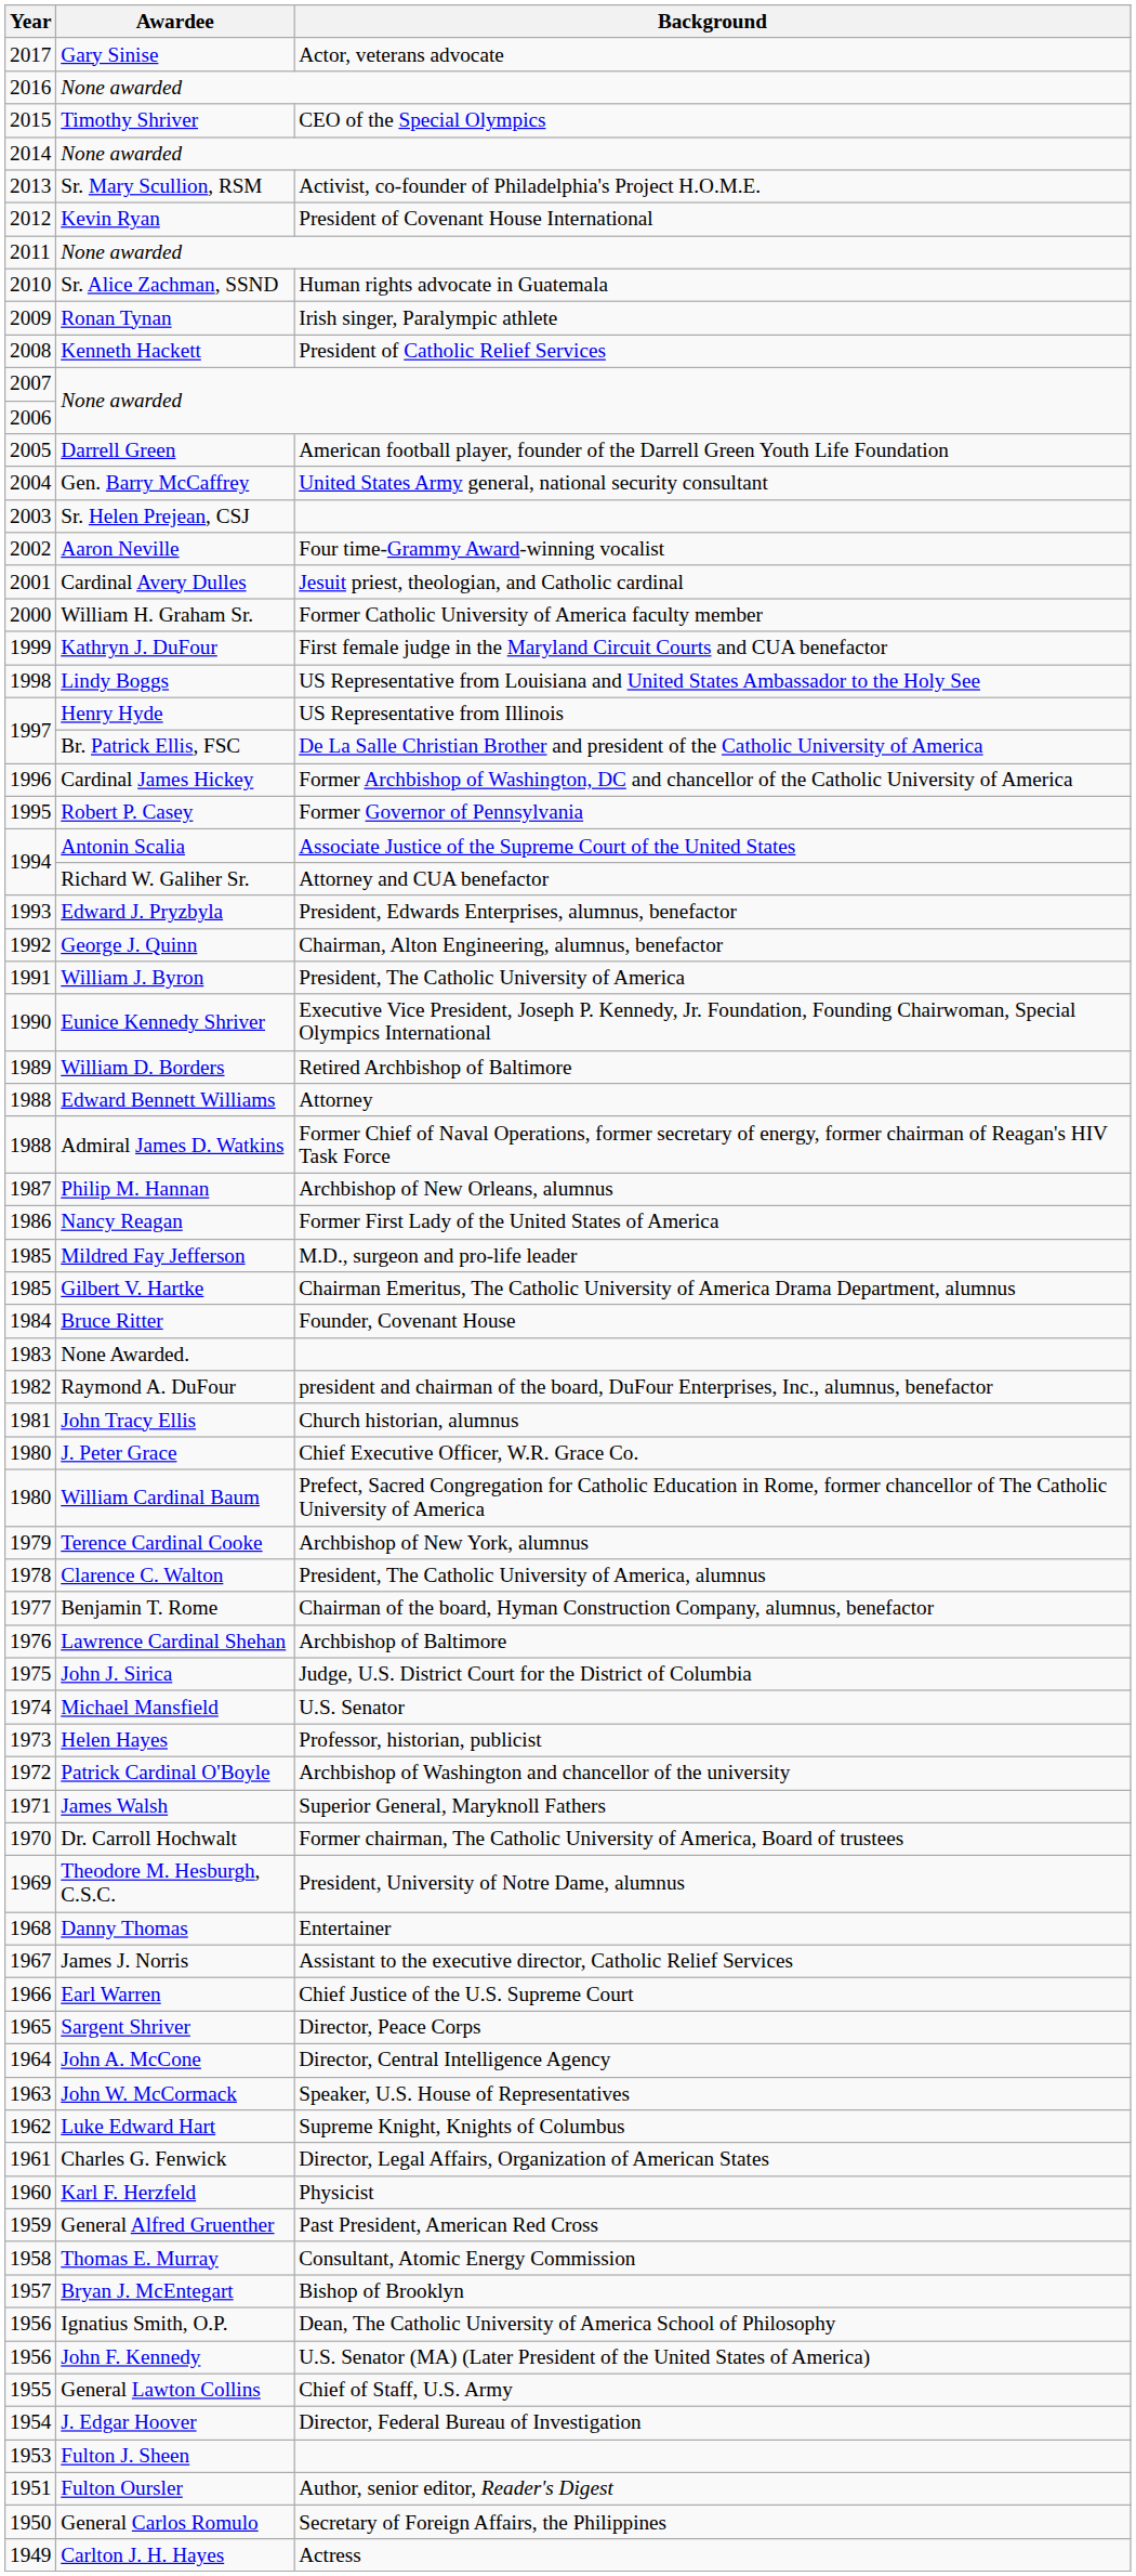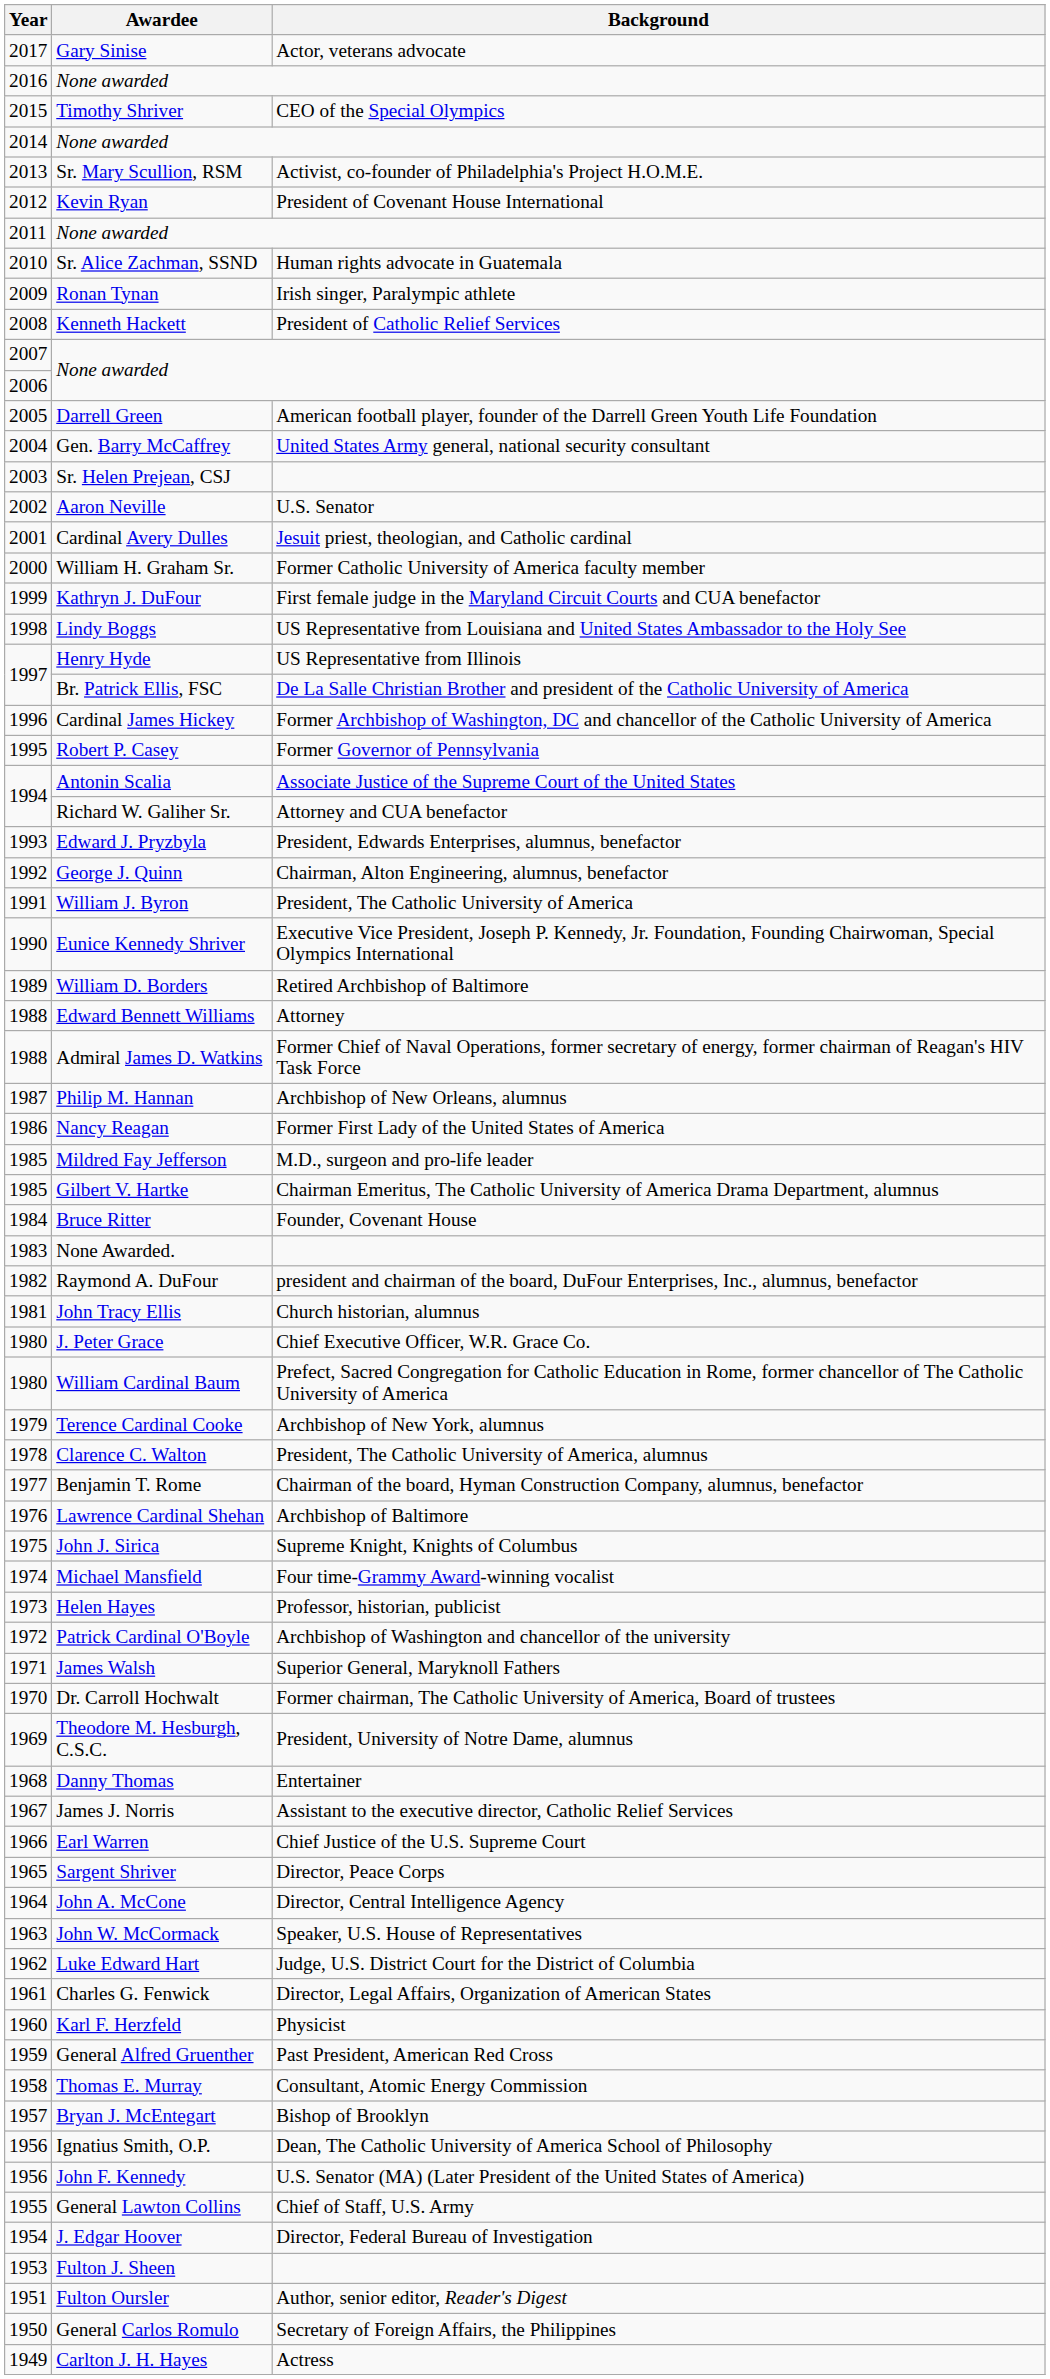Aaron Neville | Background: Four time-Grammy Award-winning vocalist -> U.S. Senator
John J. Sirica | Background: Judge, U.S. District Court for the District of Columbia -> Supreme Knight, Knights of Columbus
Michael Mansfield | Background: U.S. Senator -> Four time-Grammy Award-winning vocalist
Luke Edward Hart | Background: Supreme Knight, Knights of Columbus -> Judge, U.S. District Court for the District of Columbia
